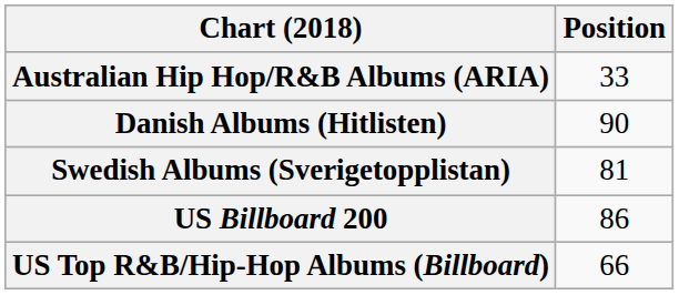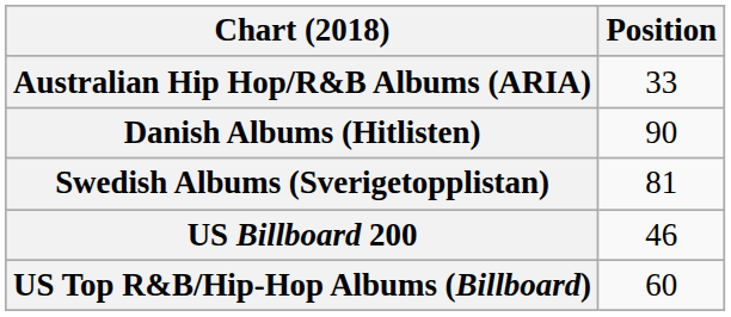US Billboard 200 | Position: 86 -> 46
US Top R&B/Hip-Hop Albums (Billboard) | Position: 66 -> 60
